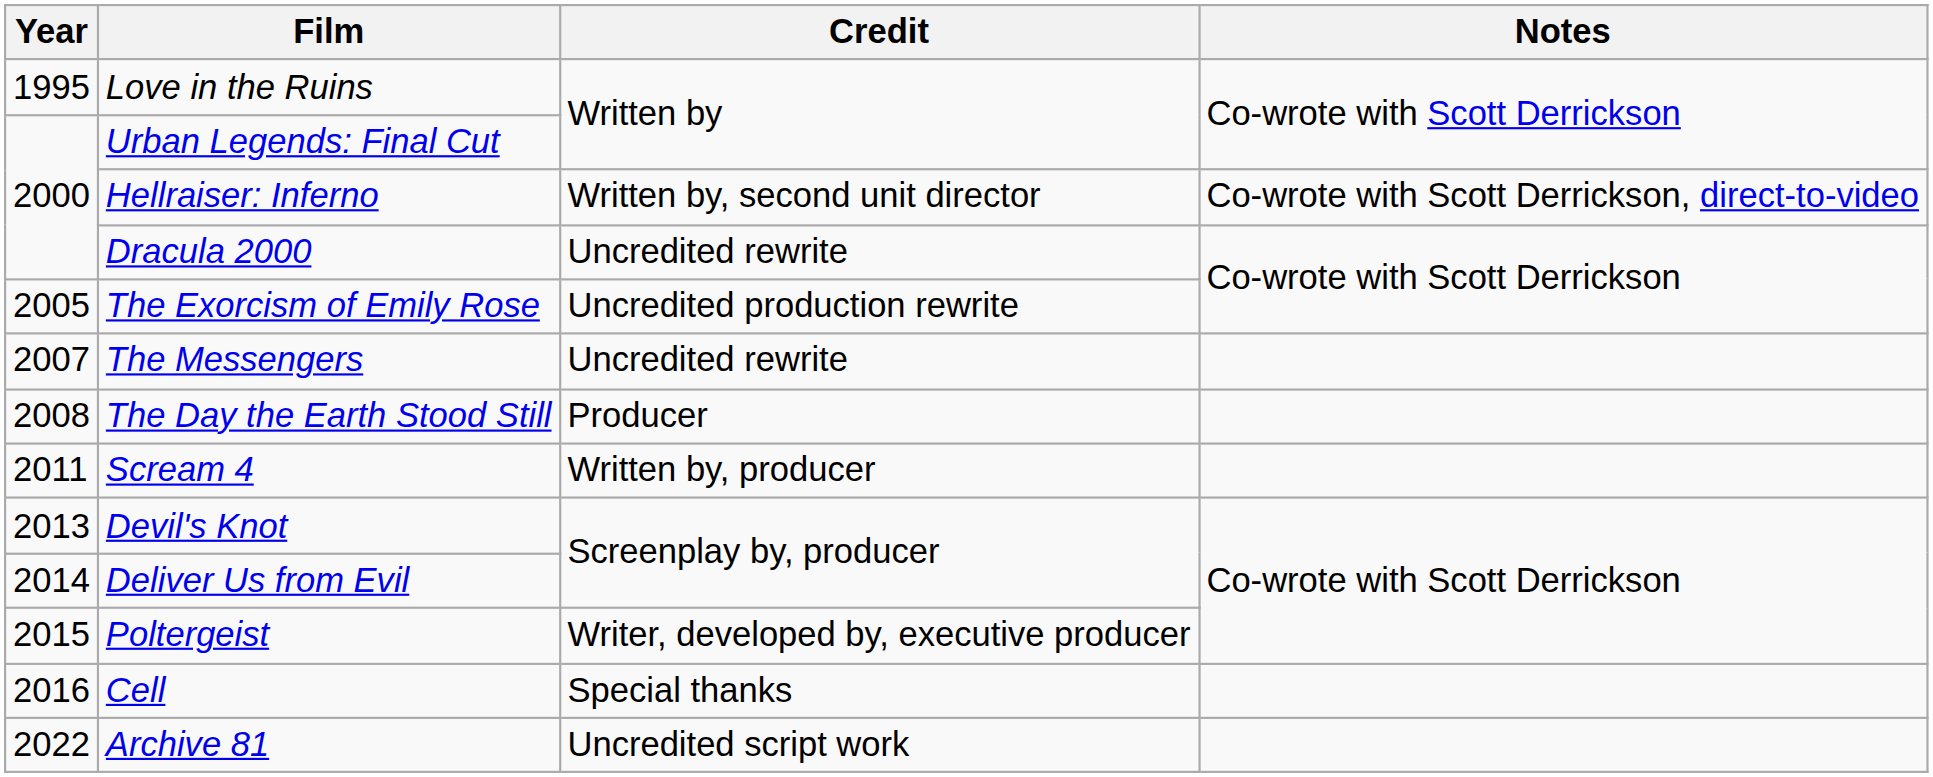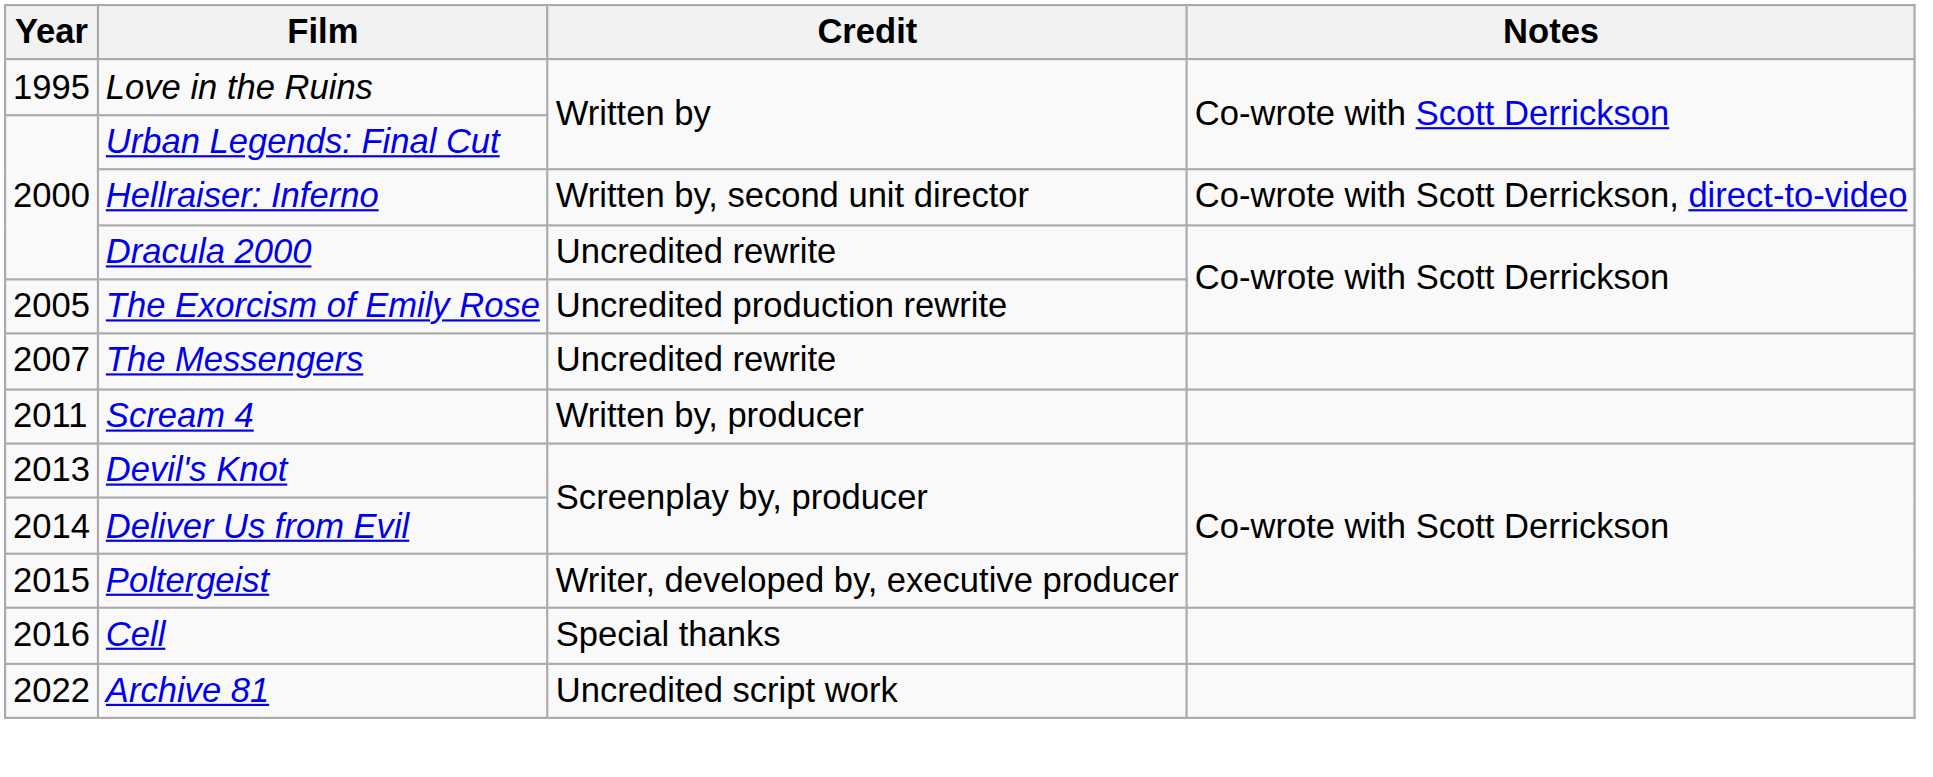- row: 2008 | The Day the Earth Stood Still | Producer
